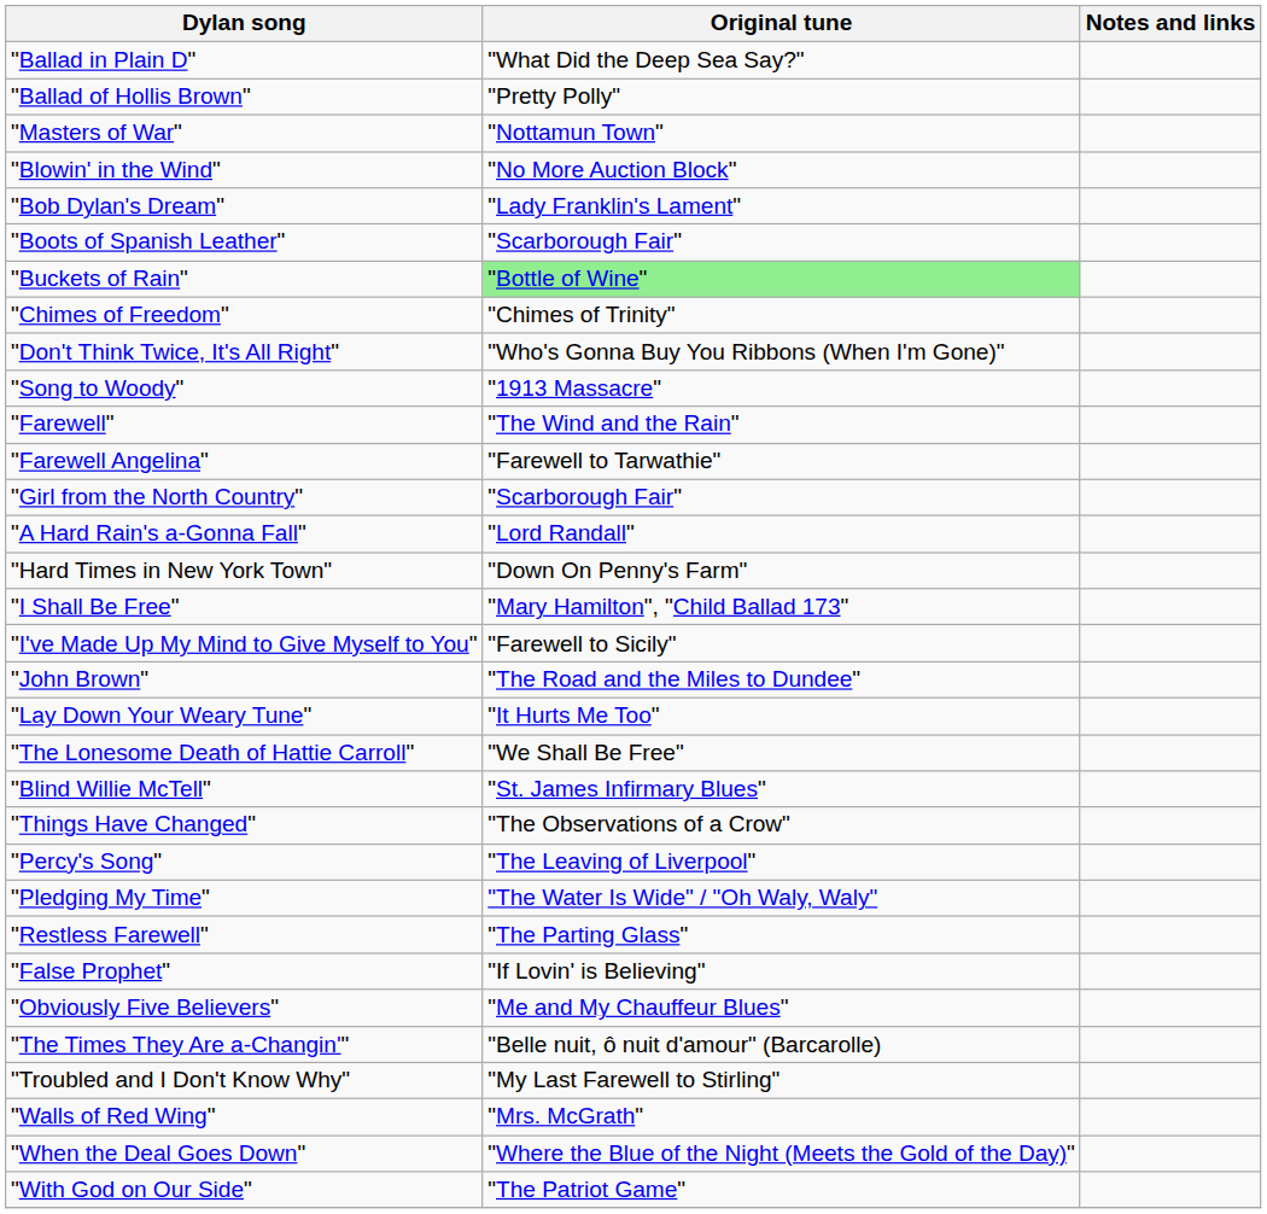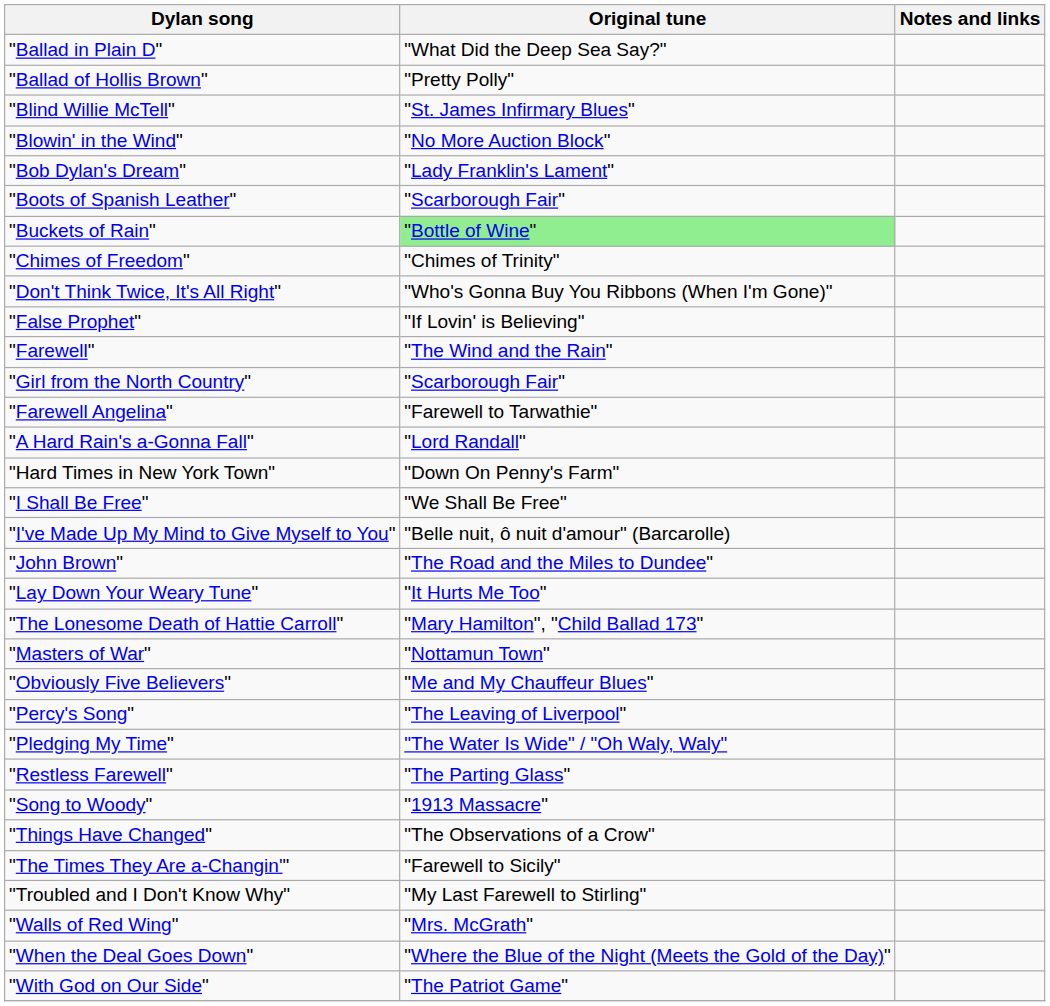rows swapped: "Blind Willie McTell" <-> "Masters of War"
rows swapped: "False Prophet" <-> "Song to Woody"
rows swapped: "Farewell Angelina" <-> "Girl from the North Country"
"I Shall Be Free" | Original tune: "Mary Hamilton", "Child Ballad 173" -> "We Shall Be Free"
"I've Made Up My Mind to Give Myself to You" | Original tune: "Farewell to Sicily" -> "Belle nuit, ô nuit d'amour" (Barcarolle)
"The Lonesome Death of Hattie Carroll" | Original tune: "We Shall Be Free" -> "Mary Hamilton", "Child Ballad 173"
rows swapped: "Obviously Five Believers" <-> "Things Have Changed"
"The Times They Are a-Changin'" | Original tune: "Belle nuit, ô nuit d'amour" (Barcarolle) -> "Farewell to Sicily"
